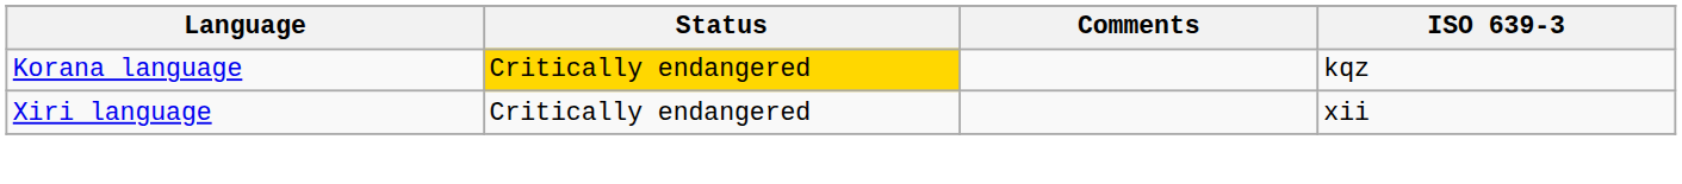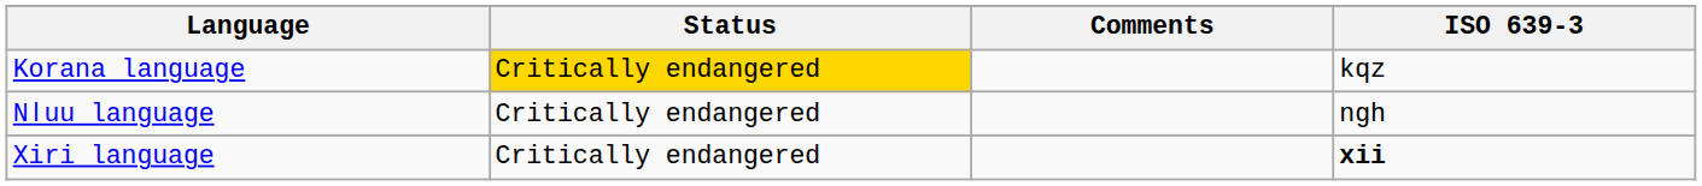+ row: Nǀuu language | Critically endangered | ngh
Xiri language | ISO 639-3: normal -> bold
